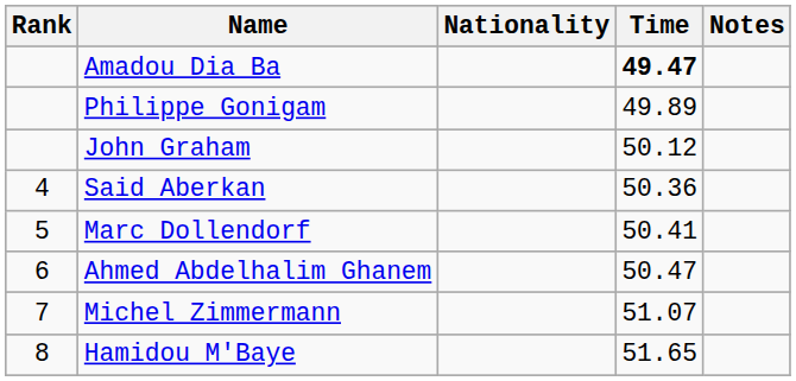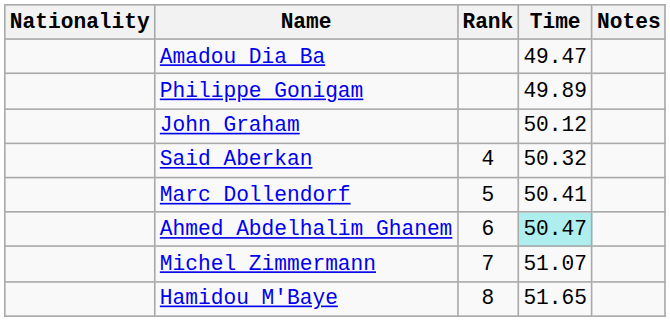columns swapped: Rank <-> Nationality
Amadou Dia Ba | Time: bold -> normal
Said Aberkan | Time: 50.36 -> 50.32
Ahmed Abdelhalim Ghanem | Time: no background -> paleturquoise background
